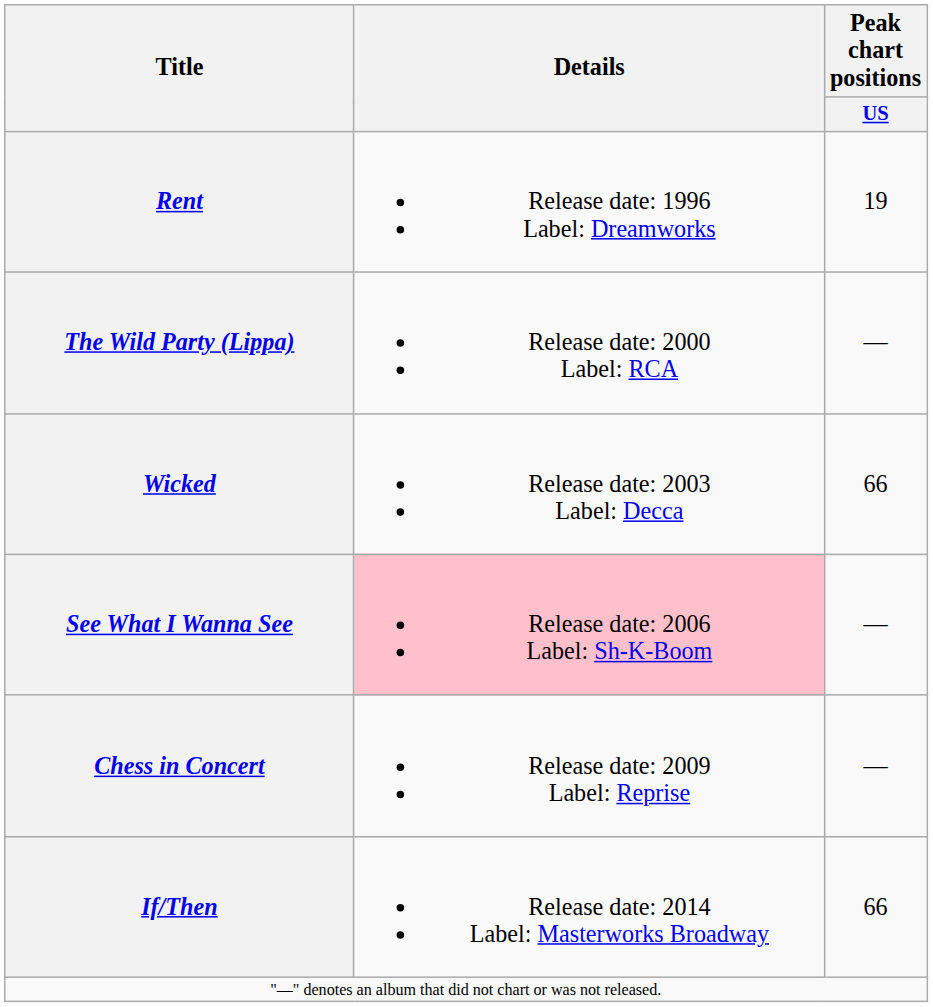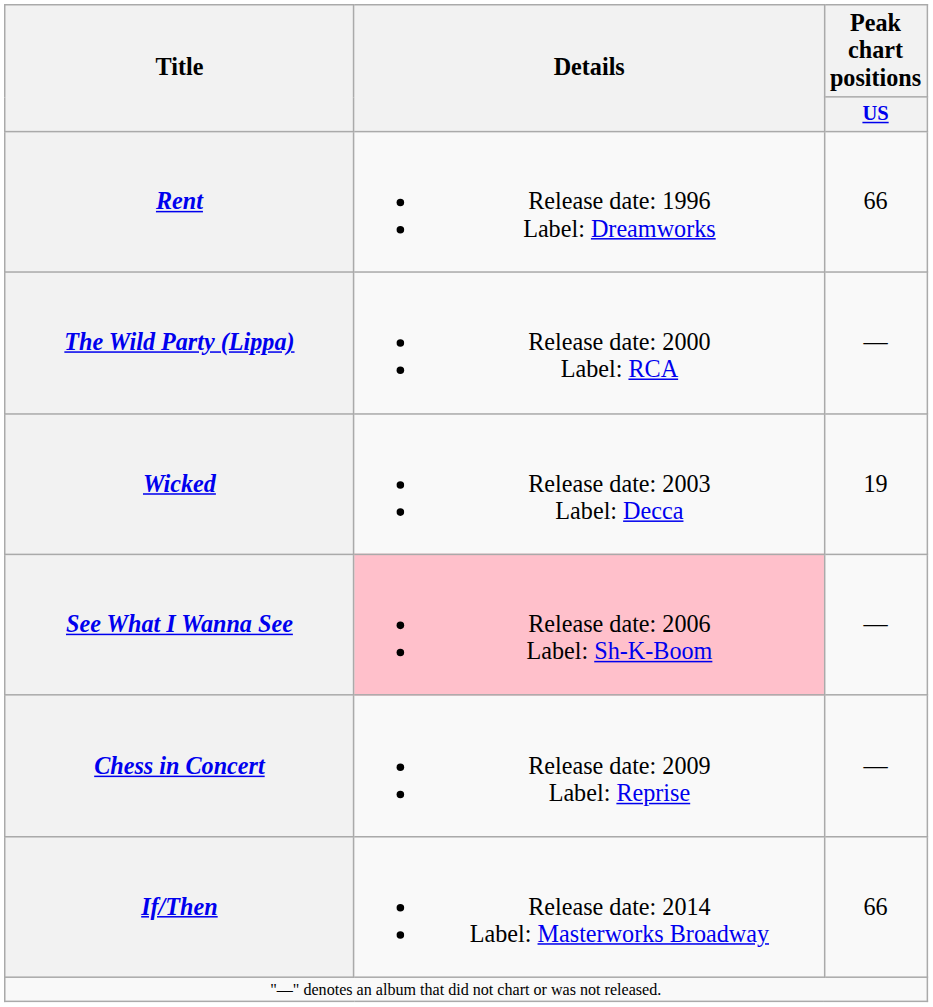Rent | Peak chart positions / US: 19 -> 66
Wicked | Peak chart positions / US: 66 -> 19
